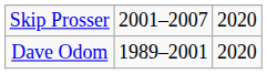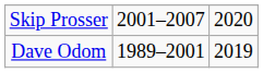Dave Odom | column 3: 2020 -> 2019
